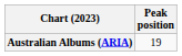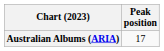Australian Albums (ARIA) | Peak position: 19 -> 17
